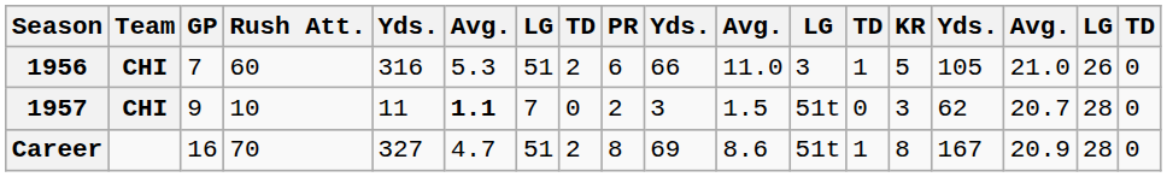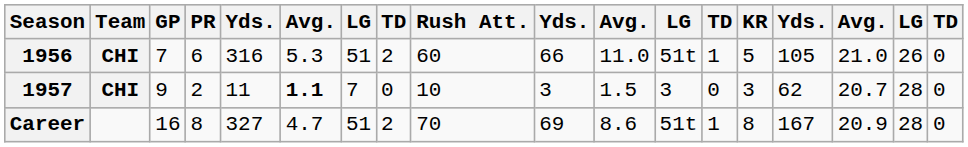columns swapped: Rush Att. <-> PR
1956 | column 12: 3 -> 51t
1957 | column 12: 51t -> 3
